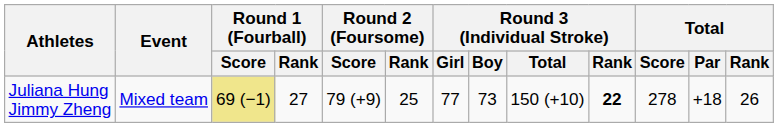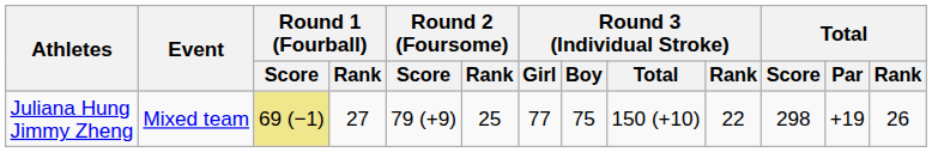Juliana Hung Jimmy Zheng | Round 3 (Individual Stroke) / Boy: 73 -> 75
Juliana Hung Jimmy Zheng | Round 3 (Individual Stroke) / Rank: bold -> normal
Juliana Hung Jimmy Zheng | Total / Score: 278 -> 298
Juliana Hung Jimmy Zheng | Total / Par: +18 -> +19
